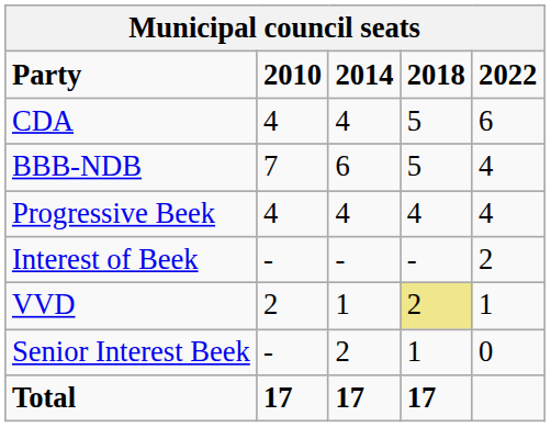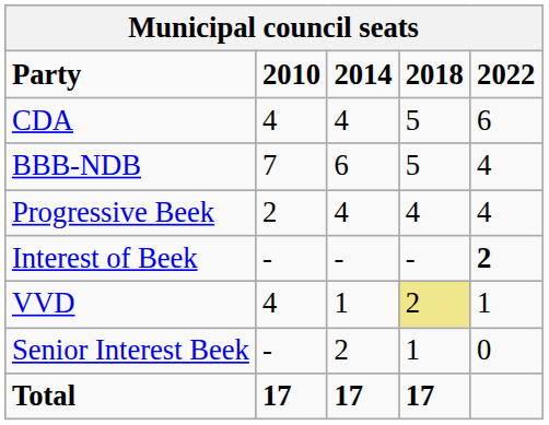Progressive Beek | 2010: 4 -> 2
Interest of Beek | 2022: normal -> bold
VVD | 2010: 2 -> 4
